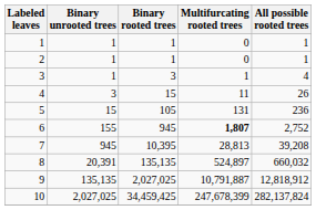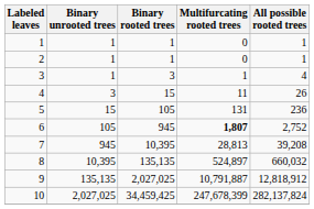6 | Binary unrooted trees: 155 -> 105
8 | Binary unrooted trees: 20,391 -> 10,395
